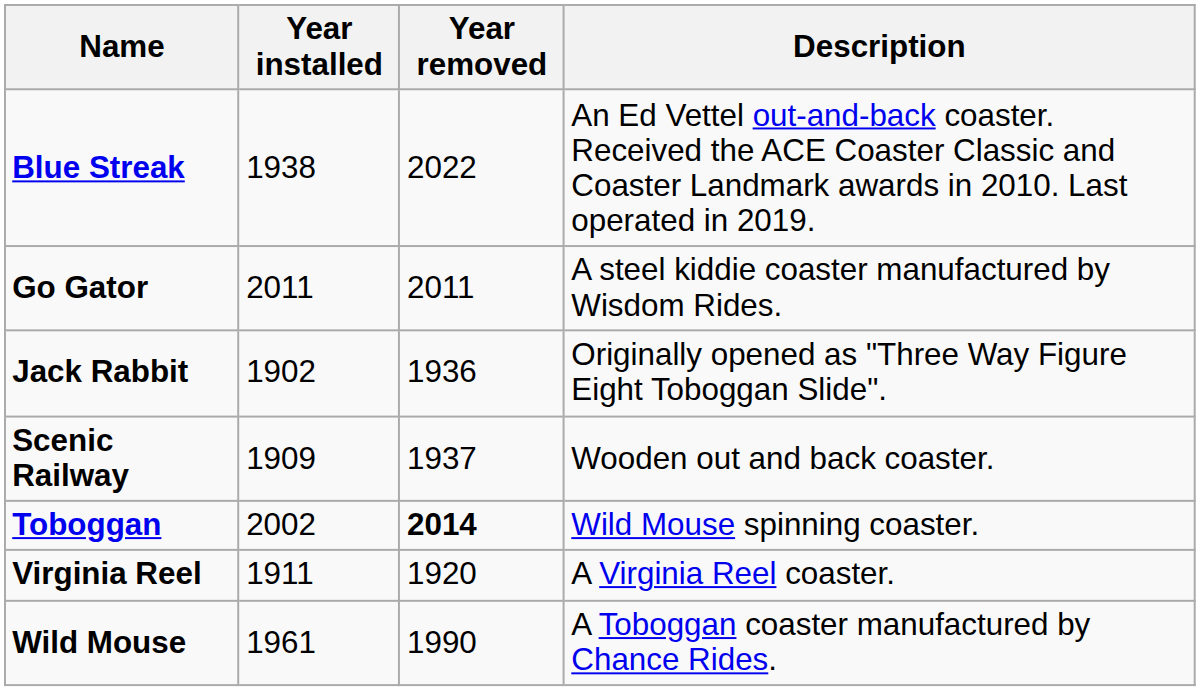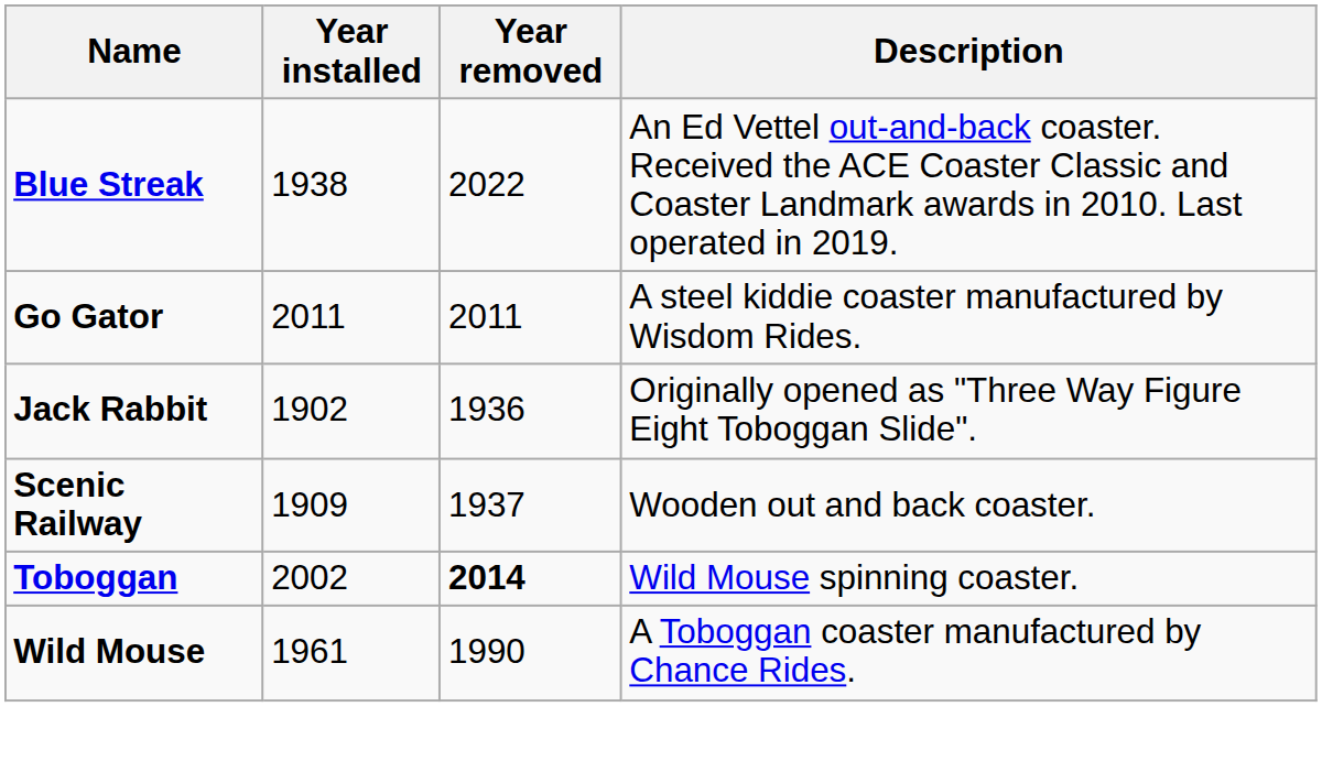- row: Virginia Reel | 1911 | 1920 | A Virginia Reel coaster.
